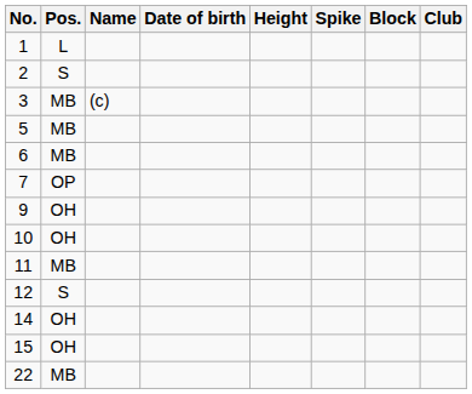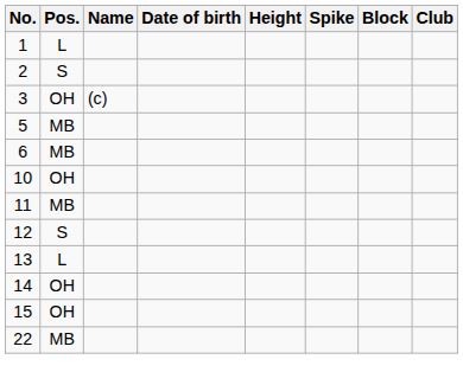3 | Pos.: MB -> OH
- row: 7 | OP
- row: 9 | OH
+ row: 13 | L
